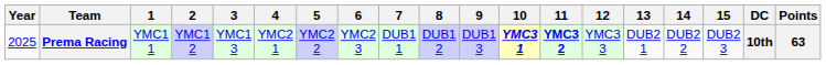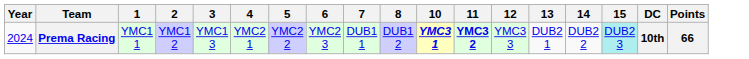- column: 9 | DUB1 3
Prema Racing | Year: 2025 -> 2024
Prema Racing | 15: no background -> paleturquoise background
Prema Racing | Points: 63 -> 66
